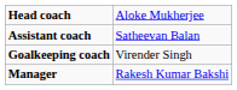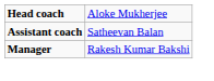- row: Goalkeeping coach | Virender Singh
